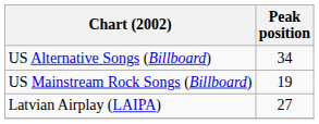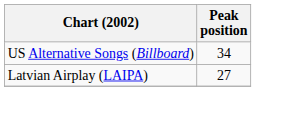- row: US Mainstream Rock Songs (Billboard) | 19
